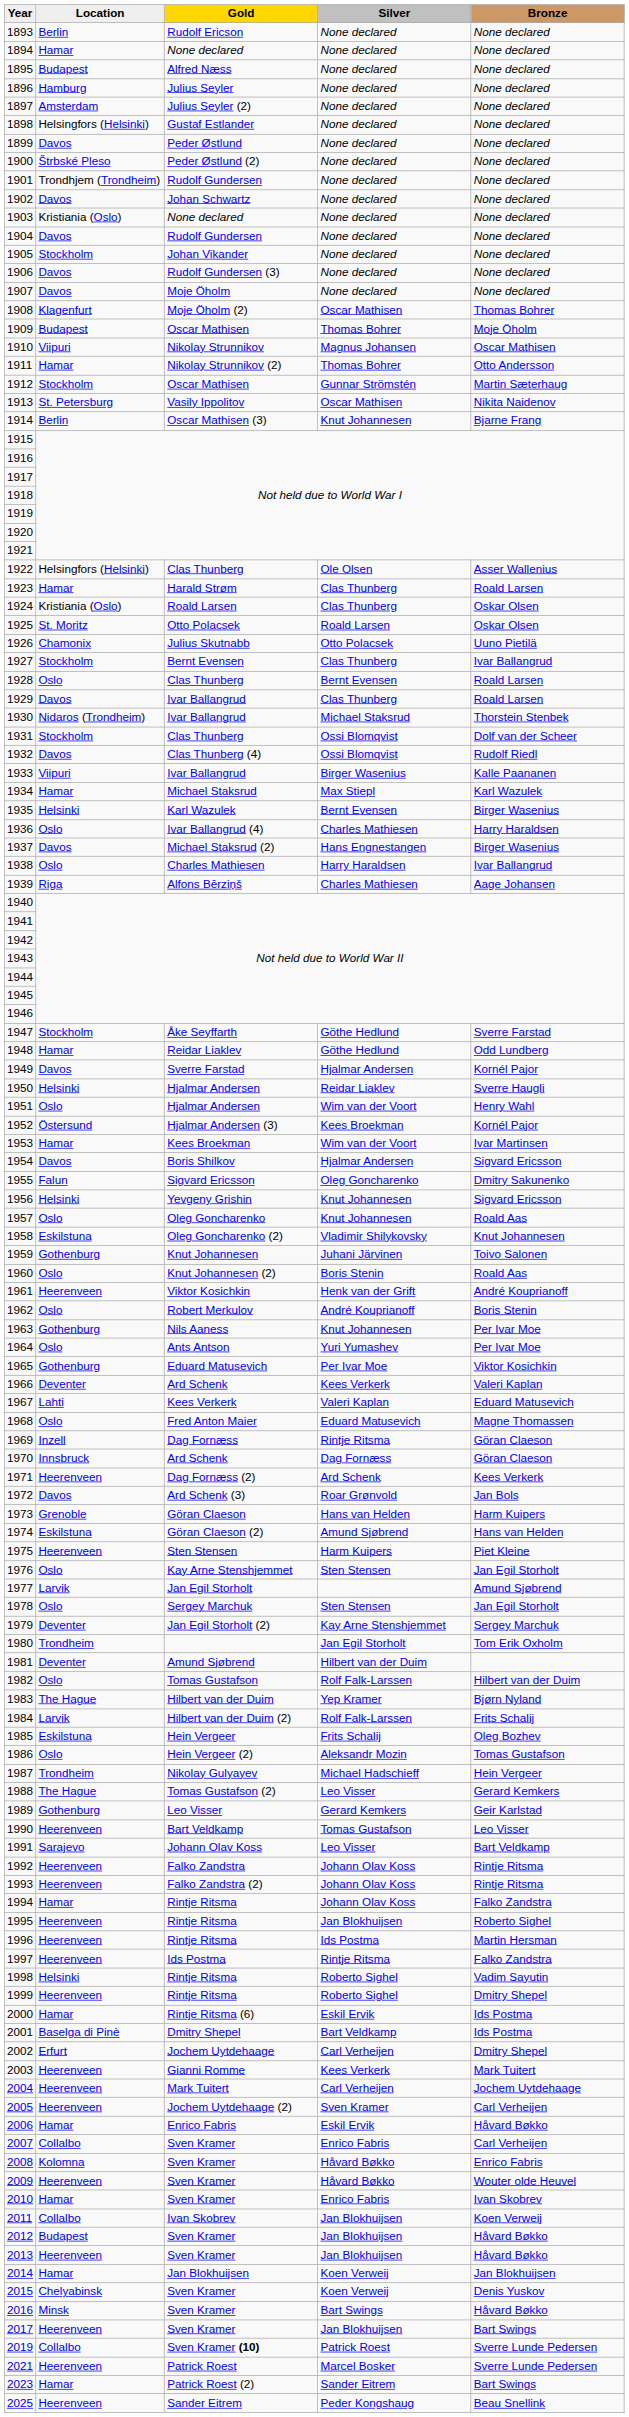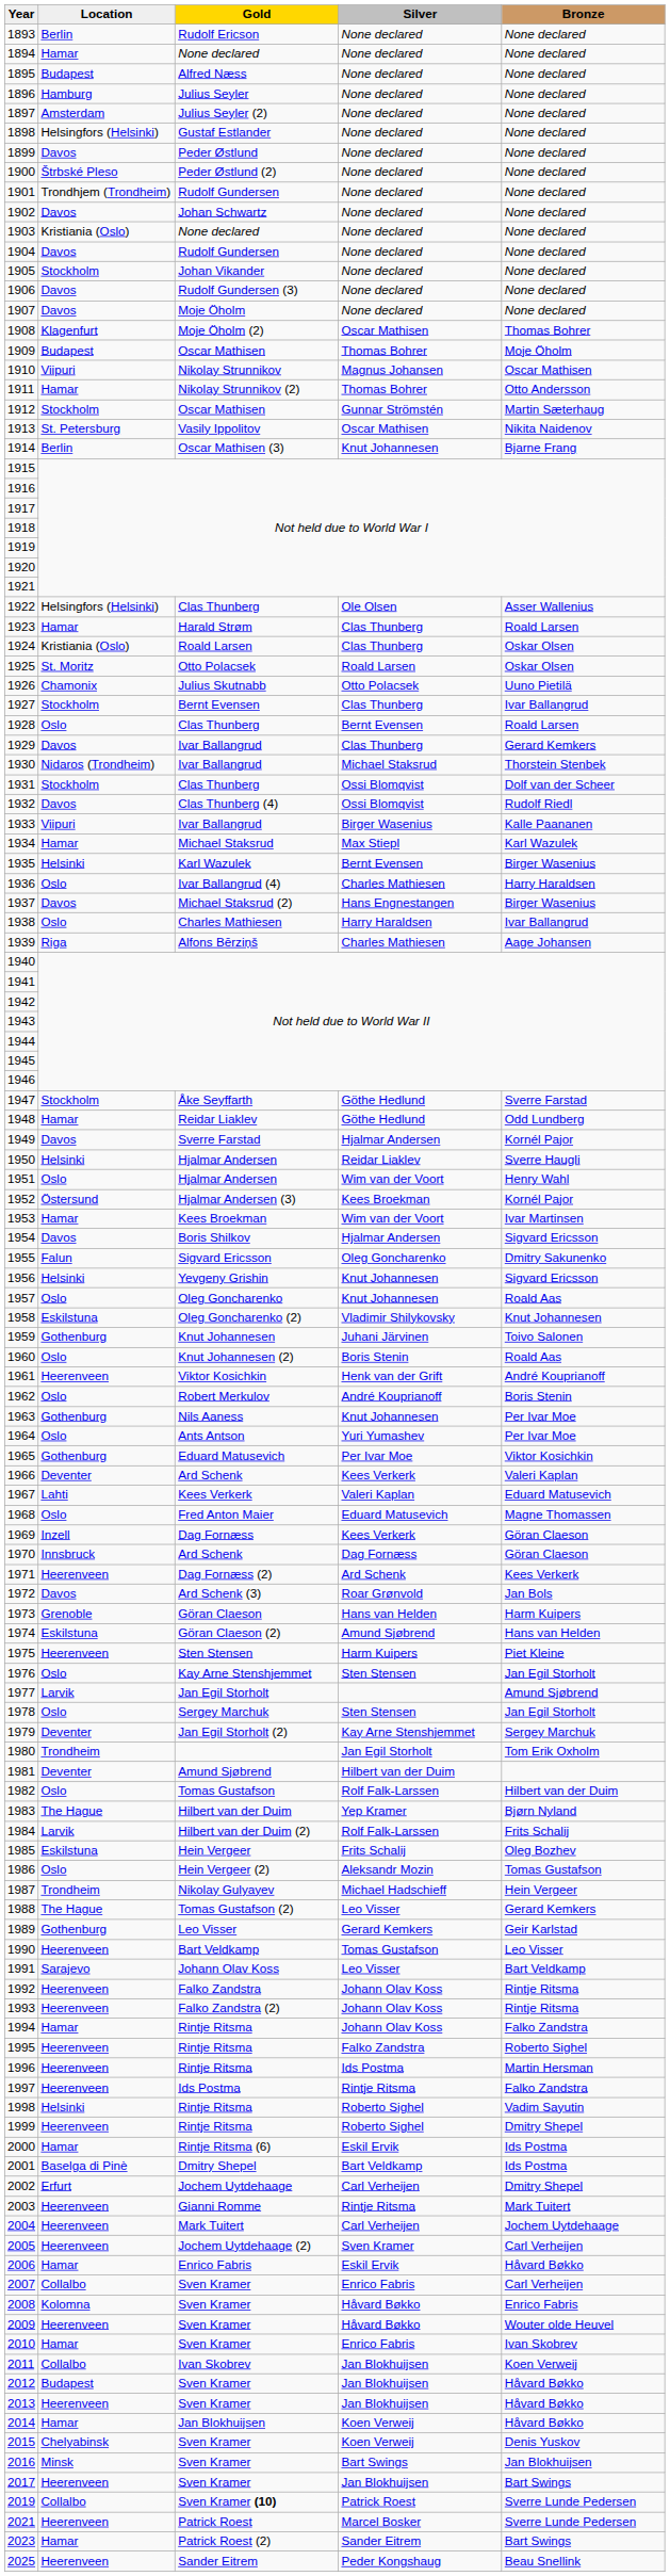1929 | Bronze: Roald Larsen -> Gerard Kemkers
1969 | Silver: Rintje Ritsma -> Kees Verkerk
1995 | Silver: Jan Blokhuijsen -> Falko Zandstra
2003 | Silver: Kees Verkerk -> Rintje Ritsma
2014 | Bronze: Jan Blokhuijsen -> Håvard Bøkko
2016 | Bronze: Håvard Bøkko -> Jan Blokhuijsen
